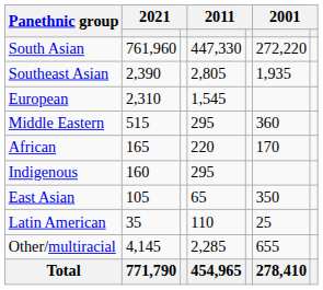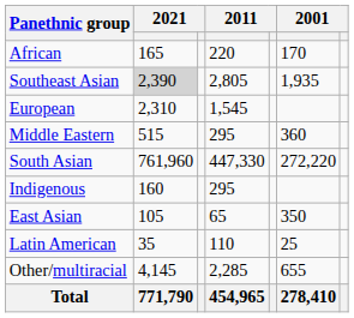rows swapped: South Asian <-> African
Southeast Asian | column 2: no background -> lightgrey background
